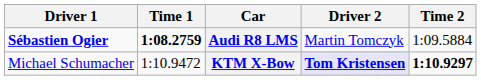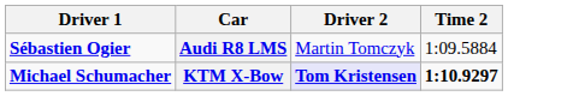- column: Time 1 | 1:08.2759 | 1:10.9472
KTM X-Bow | Driver 1: normal -> bold
